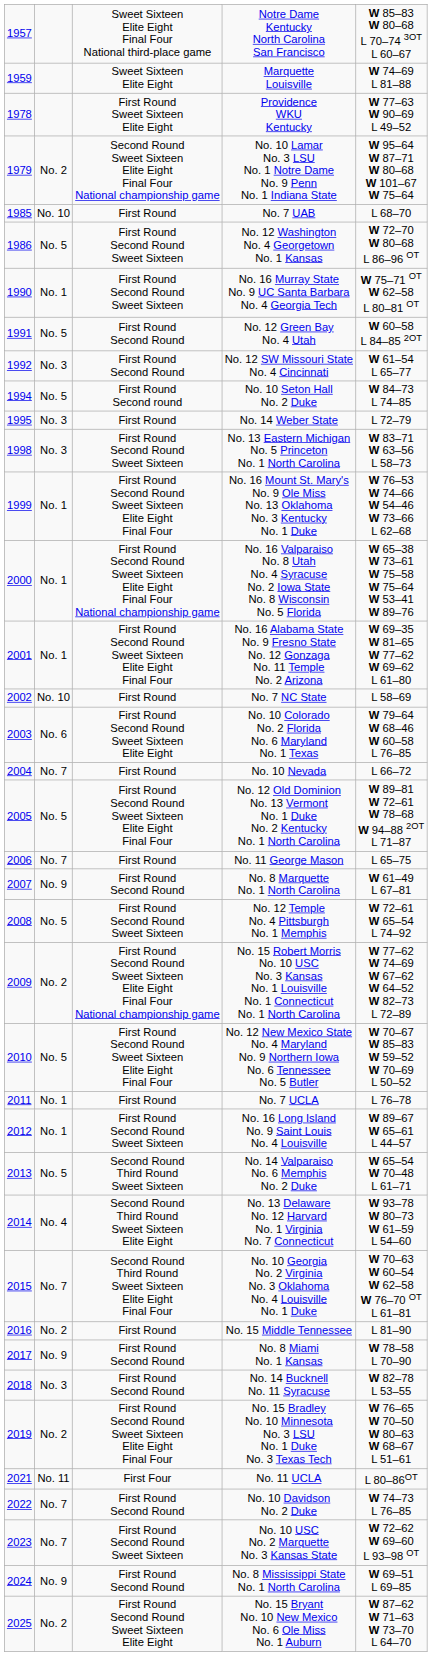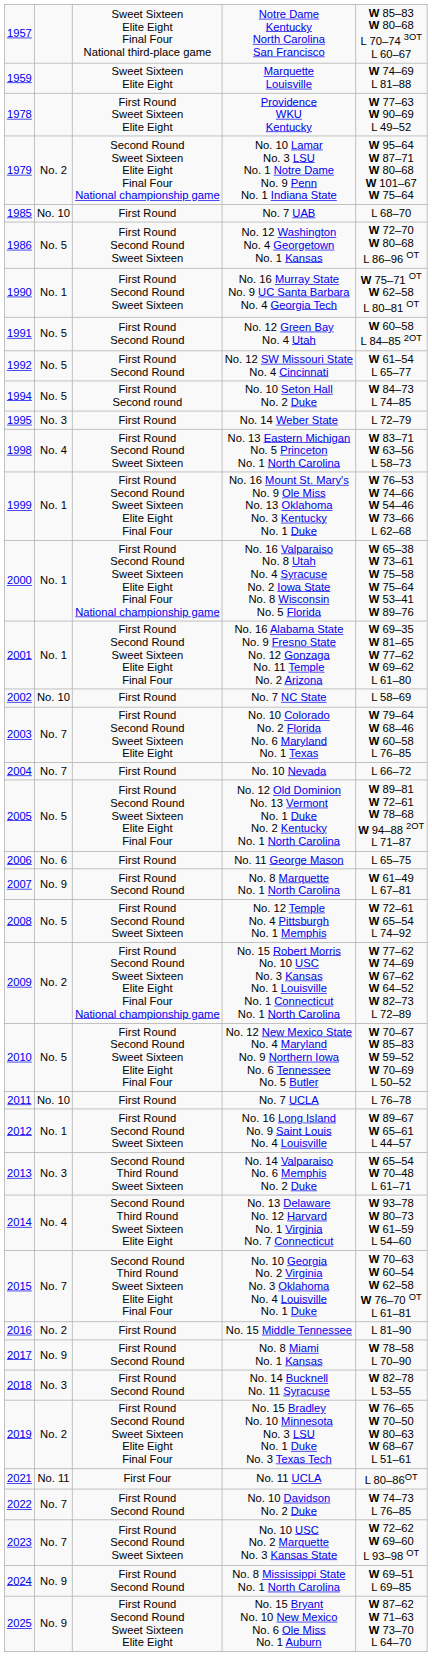No. 12 SW Missouri State No. 4 Cincinnati | column 2: No. 3 -> No. 5
No. 13 Eastern Michigan No. 5 Princeton No. 1 North Carolina | column 2: No. 3 -> No. 4
No. 10 Colorado No. 2 Florida No. 6 Maryland No. 1 Texas | column 2: No. 6 -> No. 7
No. 11 George Mason | column 2: No. 7 -> No. 6
No. 7 UCLA | column 2: No. 1 -> No. 10
No. 14 Valparaiso No. 6 Memphis No. 2 Duke | column 2: No. 5 -> No. 3
No. 15 Bryant No. 10 New Mexico No. 6 Ole Miss No. 1 Auburn | column 2: No. 2 -> No. 9
